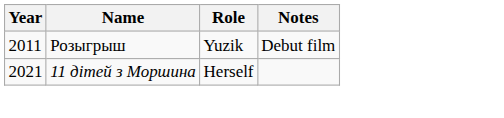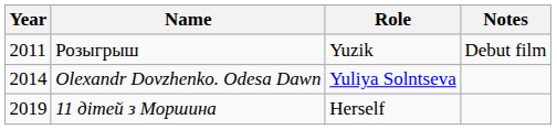+ row: 2014 | Olexandr Dovzhenko. Odesa Dawn | Yuliya Solntseva
11 дітей з Моршина | Year: 2021 -> 2019
